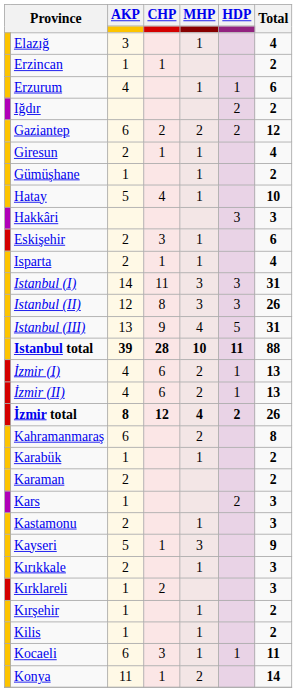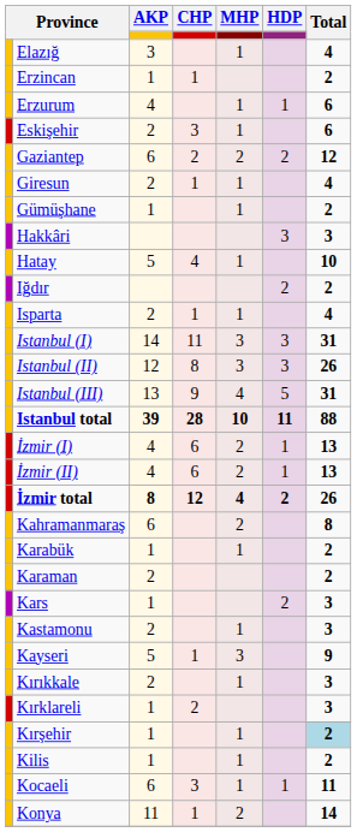rows swapped: Eskişehir <-> Iğdır
rows swapped: Hakkâri <-> Hatay
Kırşehir | Total: no background -> lightblue background
